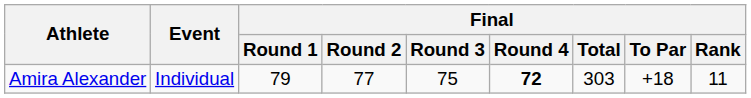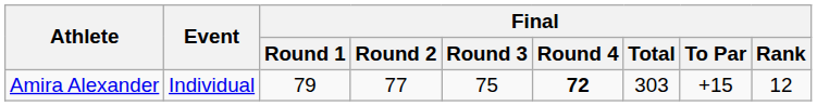Amira Alexander | Final / To Par: +18 -> +15
Amira Alexander | Final / Rank: 11 -> 12
